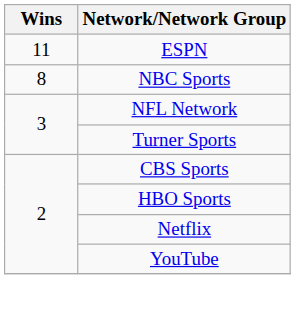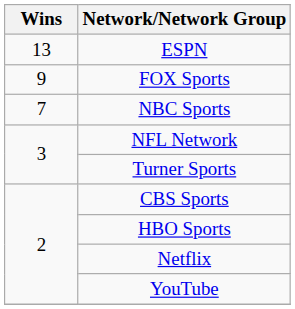ESPN | Wins: 11 -> 13
+ row: 9 | FOX Sports
NBC Sports | Wins: 8 -> 7
